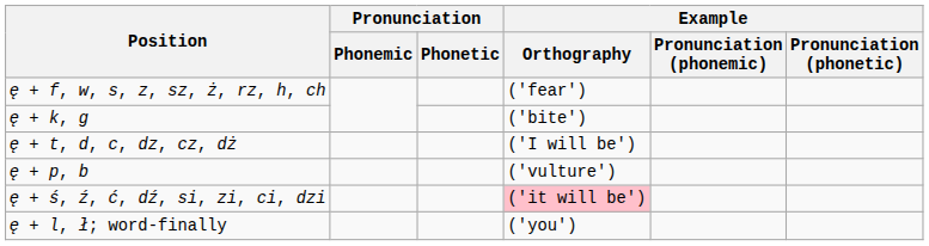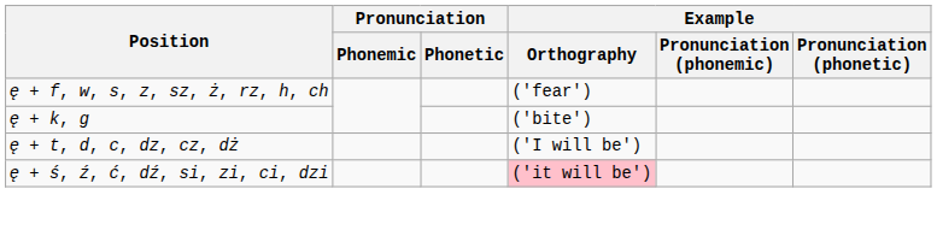- row: ę + p, b | ('vulture')
- row: ę + l, ł; word-finally | ('you')
